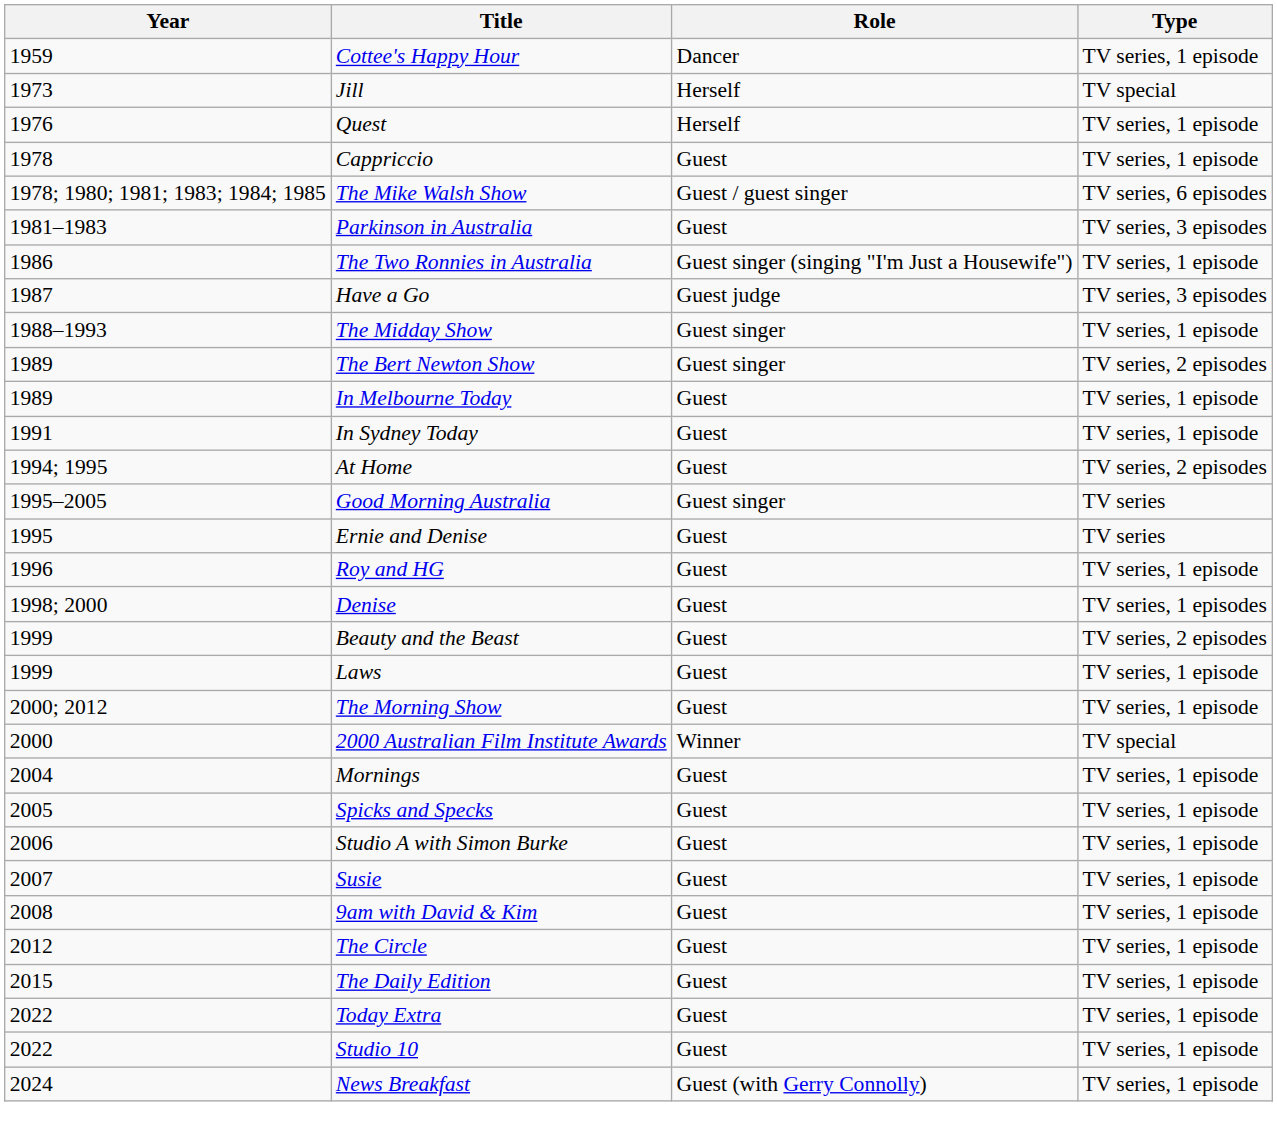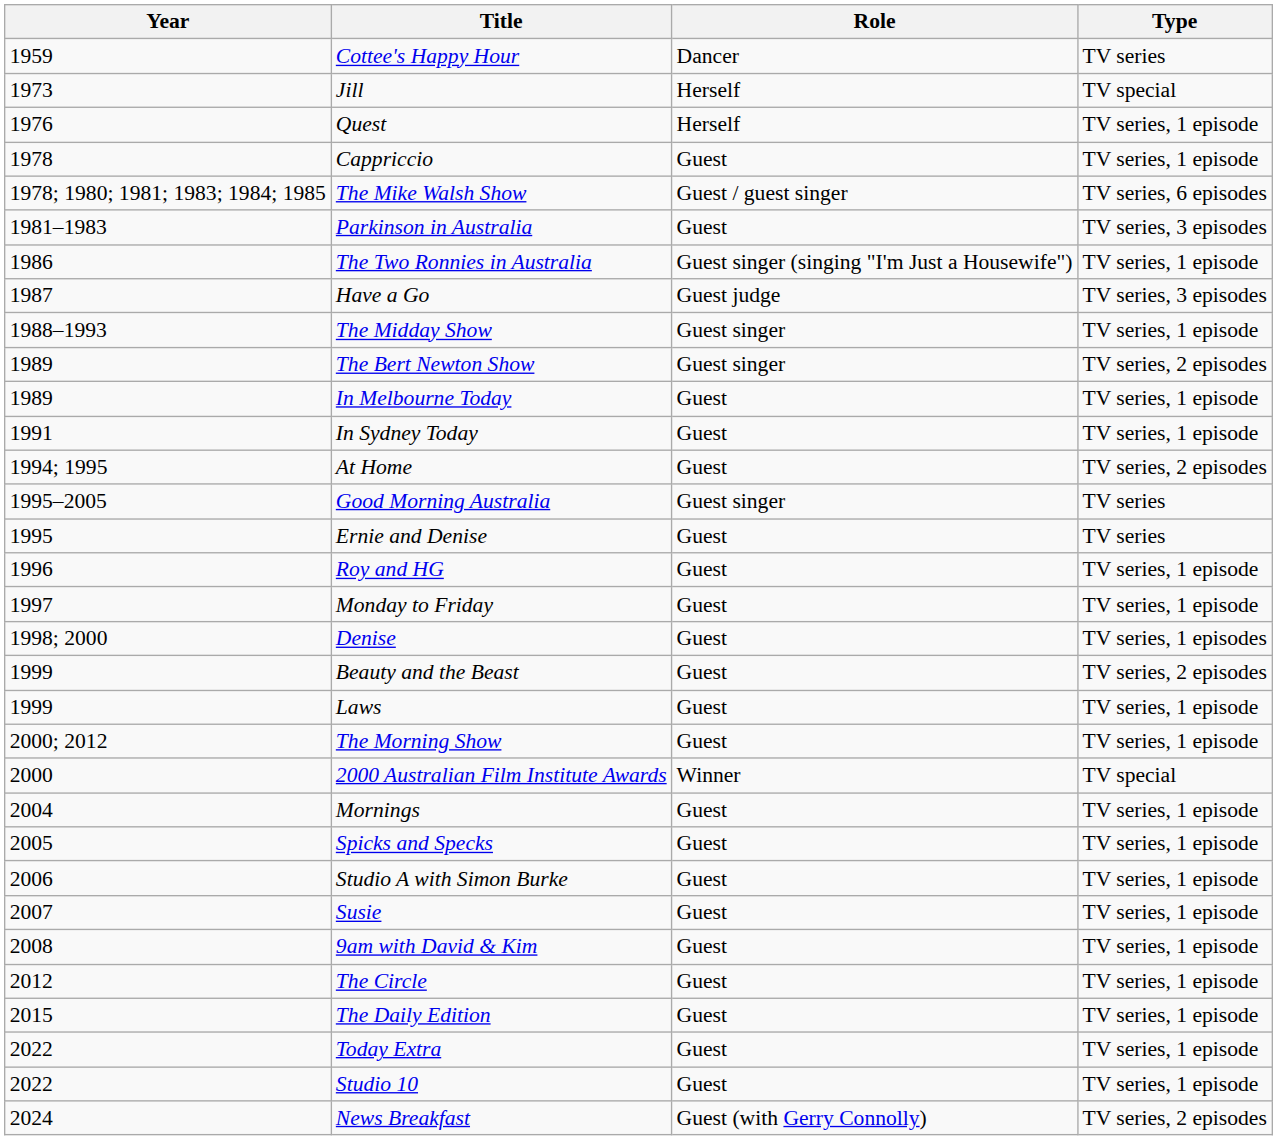Cottee's Happy Hour | Type: TV series, 1 episode -> TV series
+ row: 1997 | Monday to Friday | Guest | TV series, 1 episode
News Breakfast | Type: TV series, 1 episode -> TV series, 2 episodes
